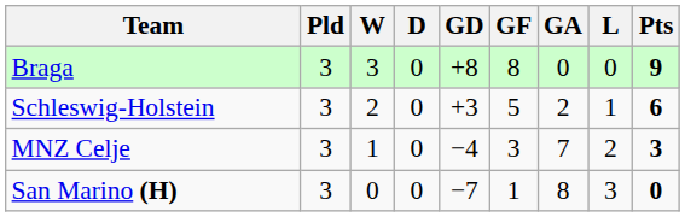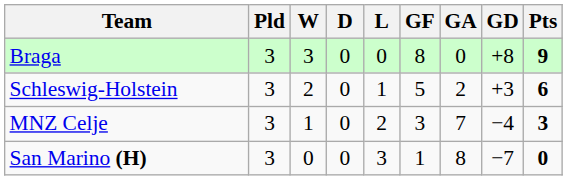columns swapped: L <-> GD
